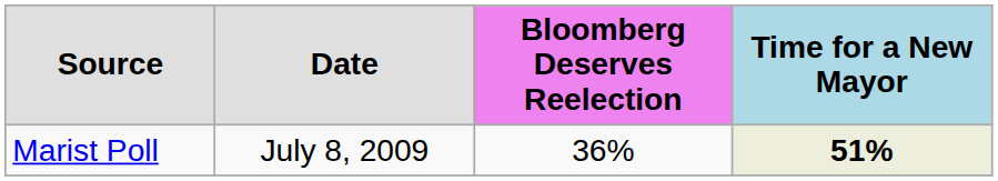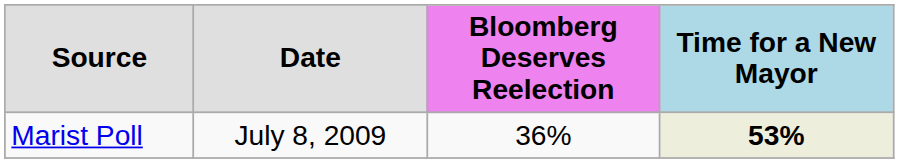Marist Poll | Time for a New Mayor: 51% -> 53%
